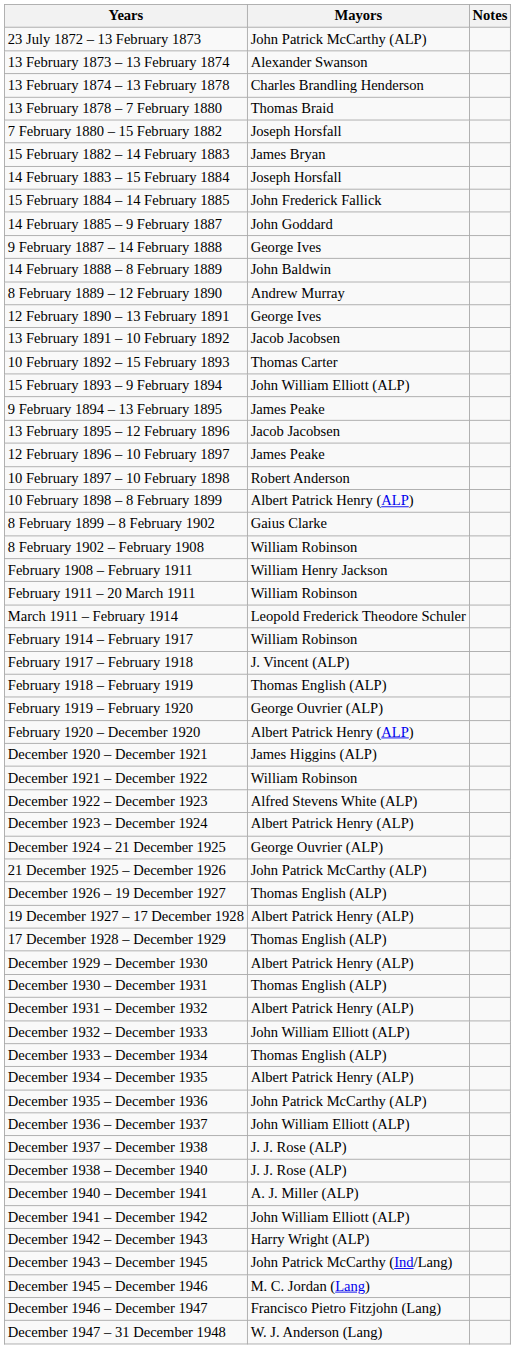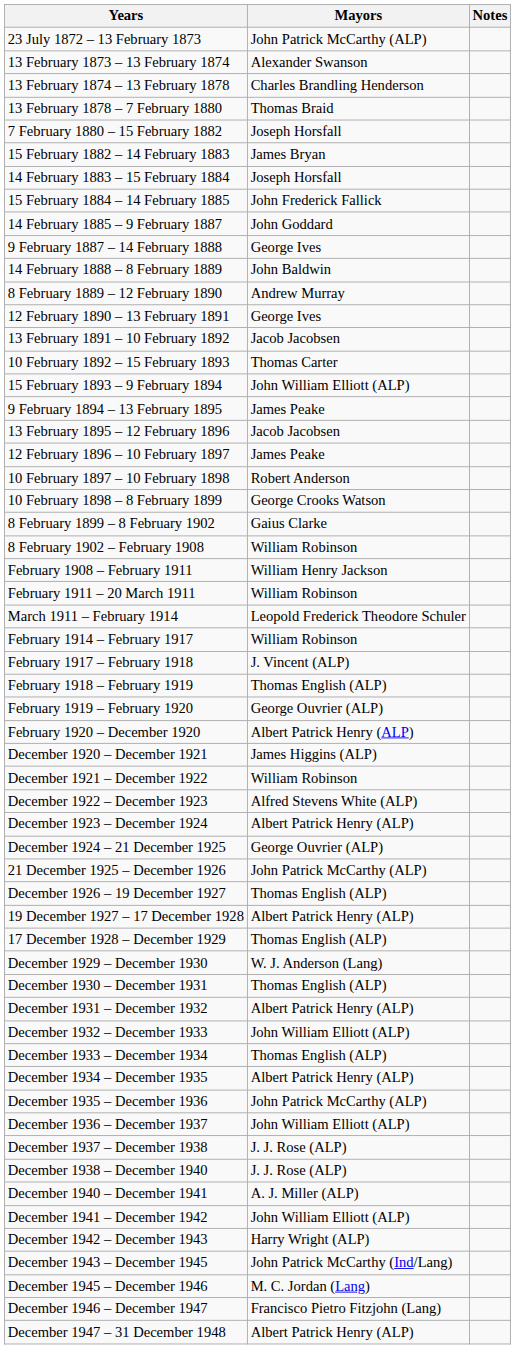10 February 1898 – 8 February 1899 | Mayors: Albert Patrick Henry (ALP) -> George Crooks Watson
December 1929 – December 1930 | Mayors: Albert Patrick Henry (ALP) -> W. J. Anderson (Lang)
December 1947 – 31 December 1948 | Mayors: W. J. Anderson (Lang) -> Albert Patrick Henry (ALP)
